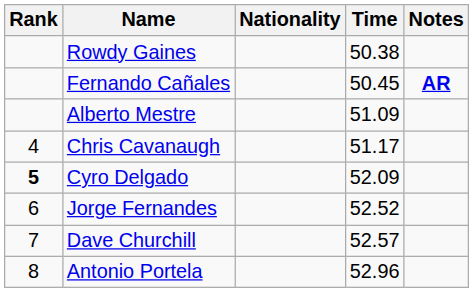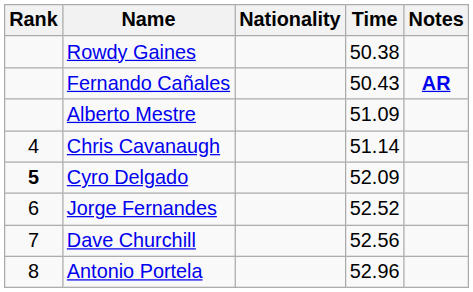Fernando Cañales | Time: 50.45 -> 50.43
Chris Cavanaugh | Time: 51.17 -> 51.14
Dave Churchill | Time: 52.57 -> 52.56
